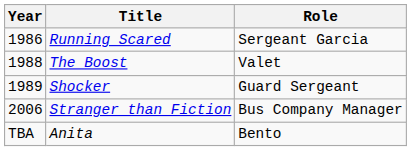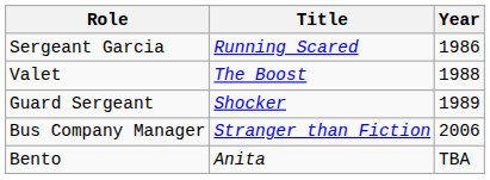columns swapped: Year <-> Role
